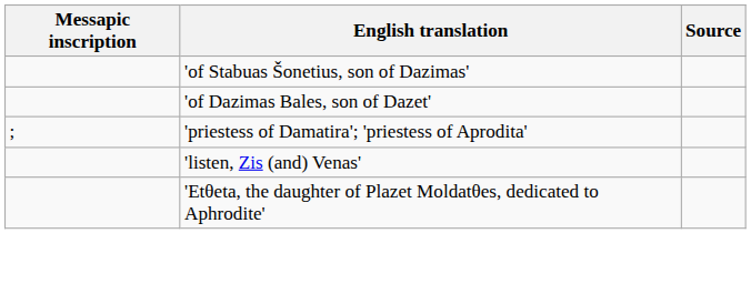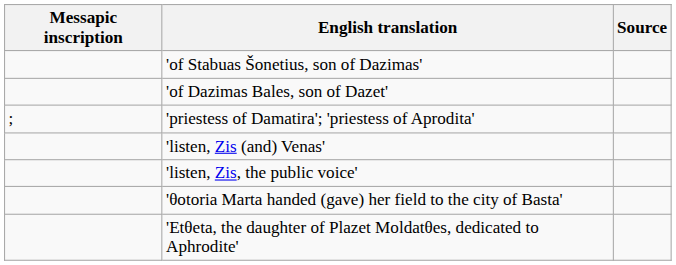+ row: 'listen, Zis, the public voice'
+ row: 'θotoria Marta handed (gave) her field to the city of Basta'
